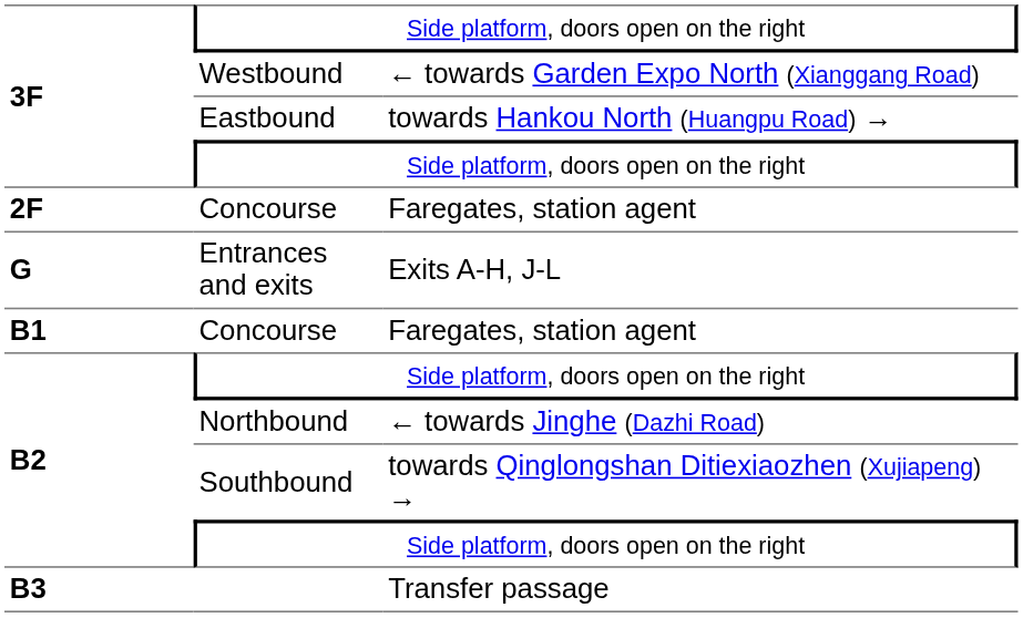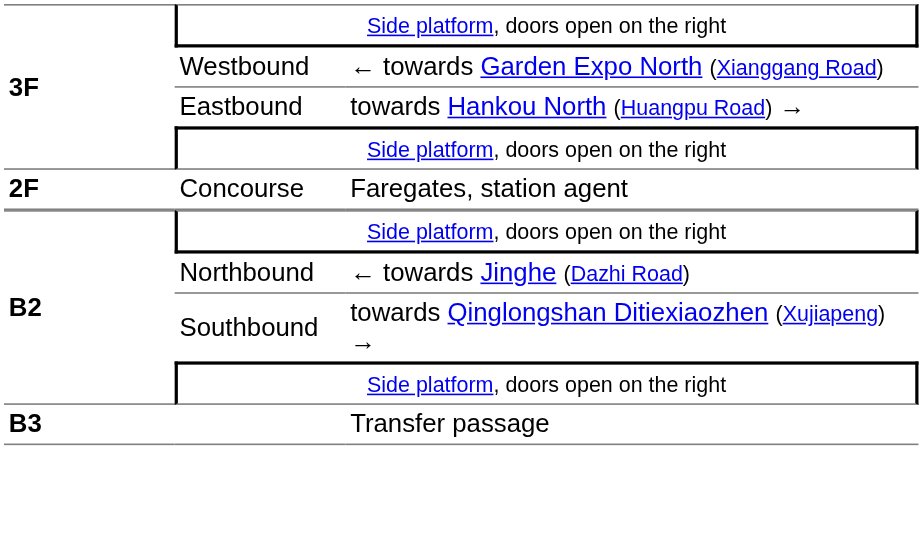- row: G | Entrances and exits | Exits A-H, J-L
- row: B1 | Concourse | Faregates, station agent
